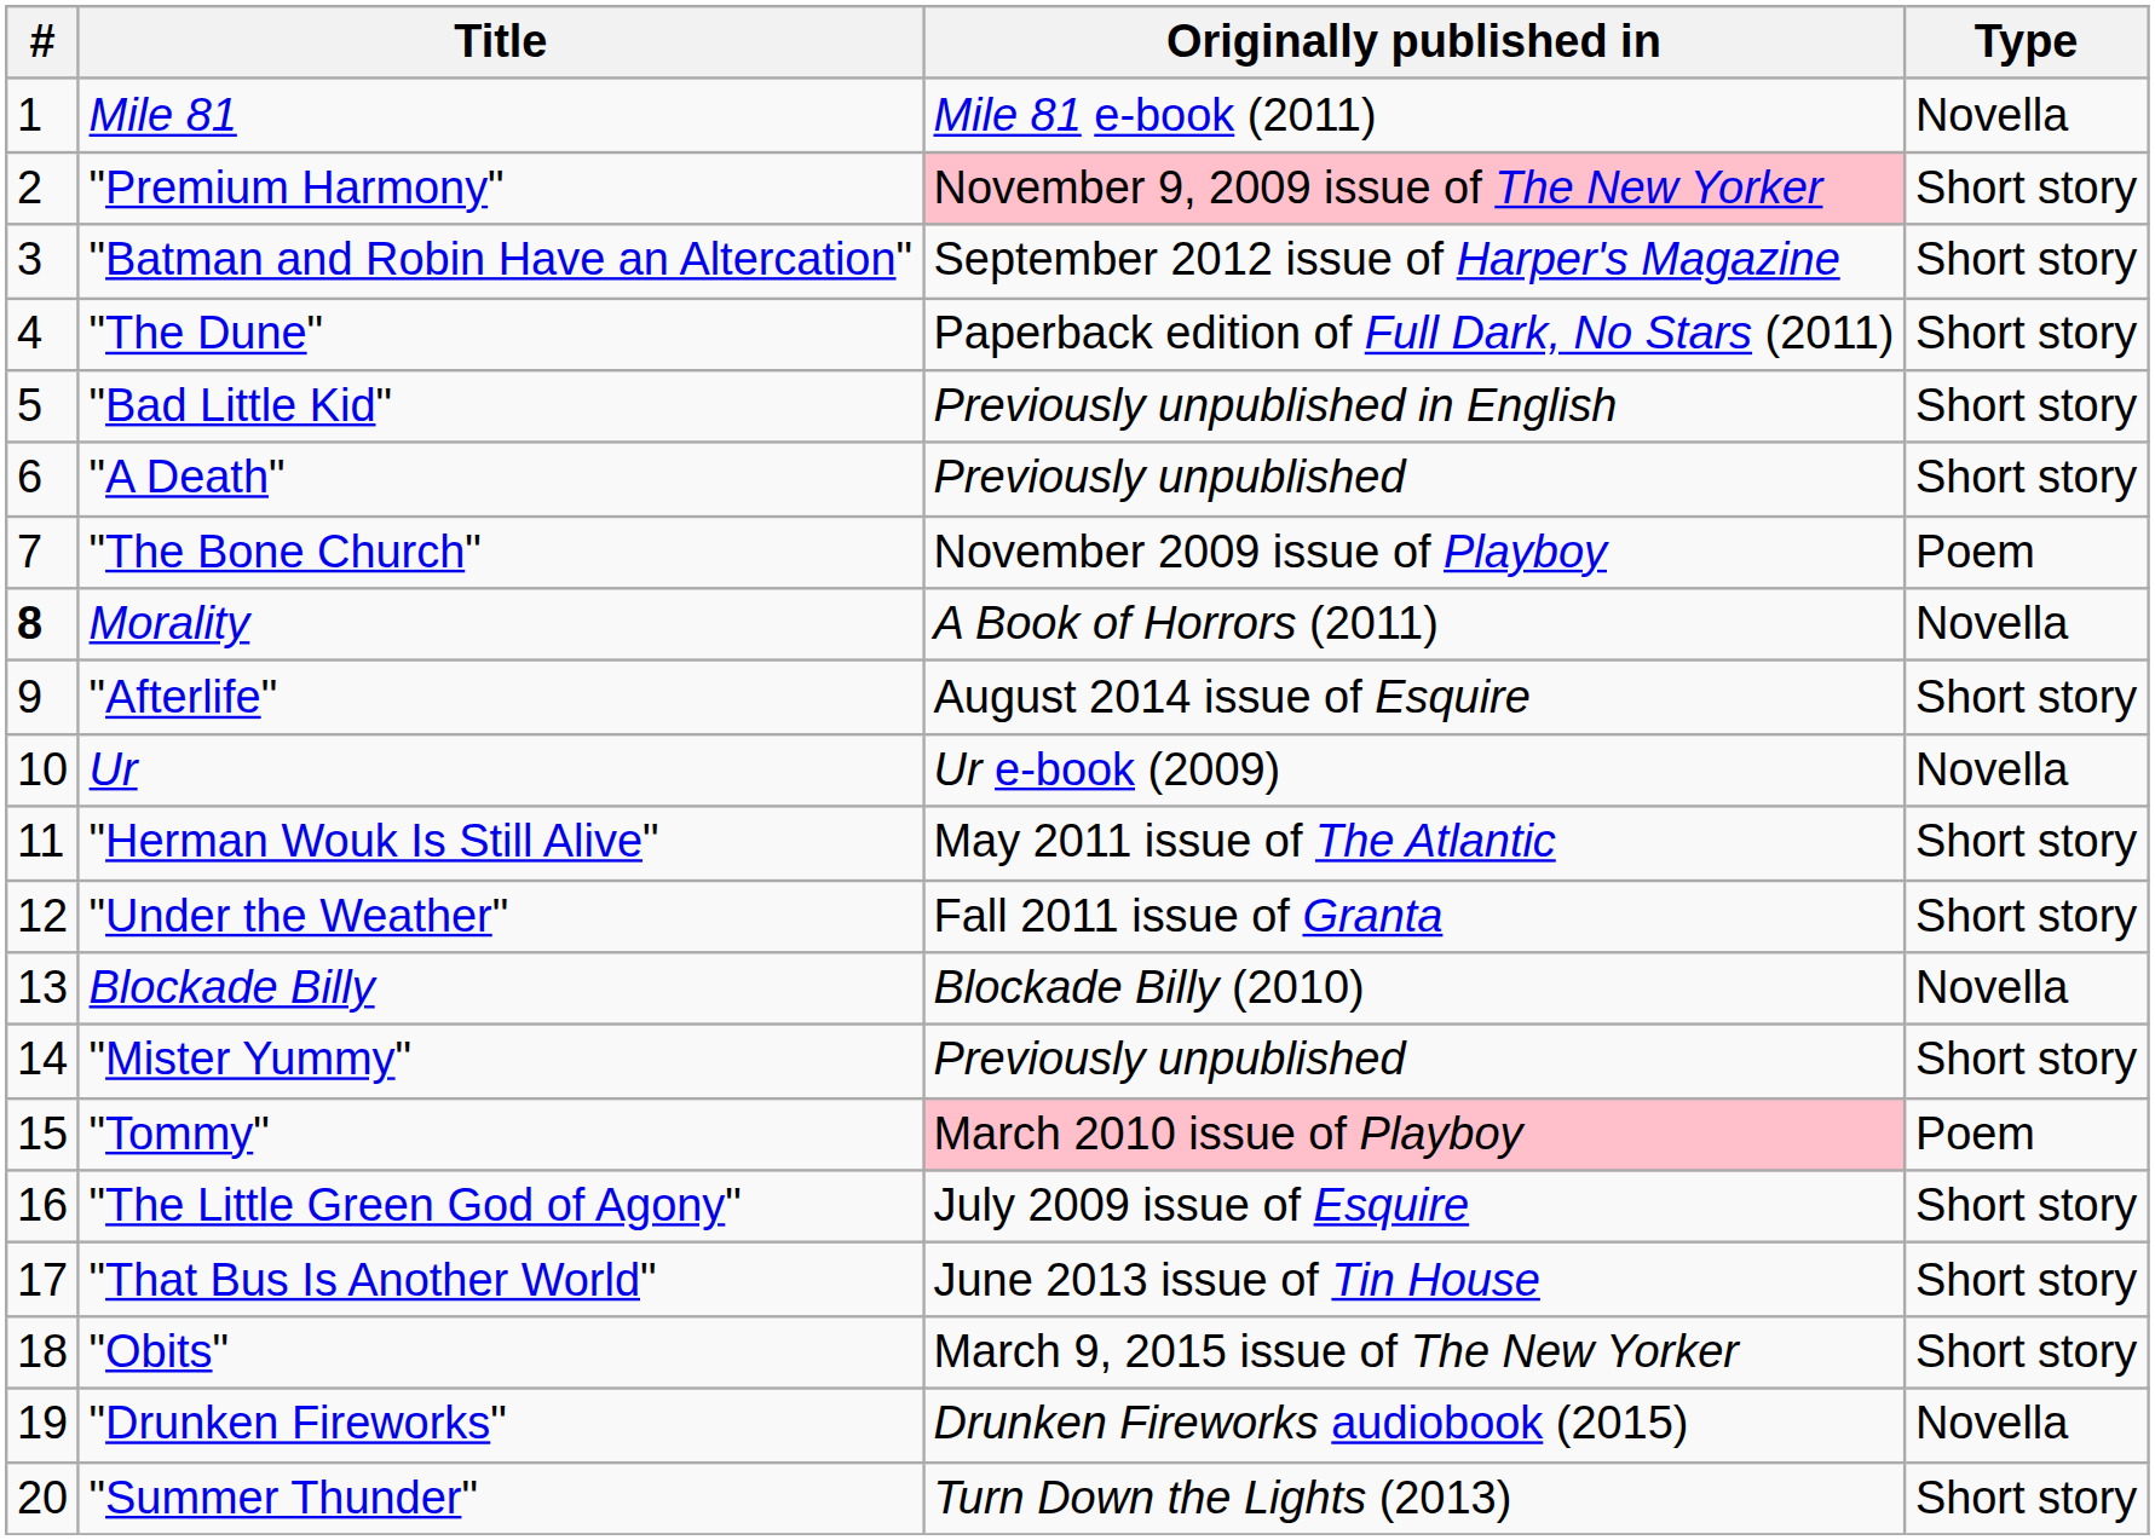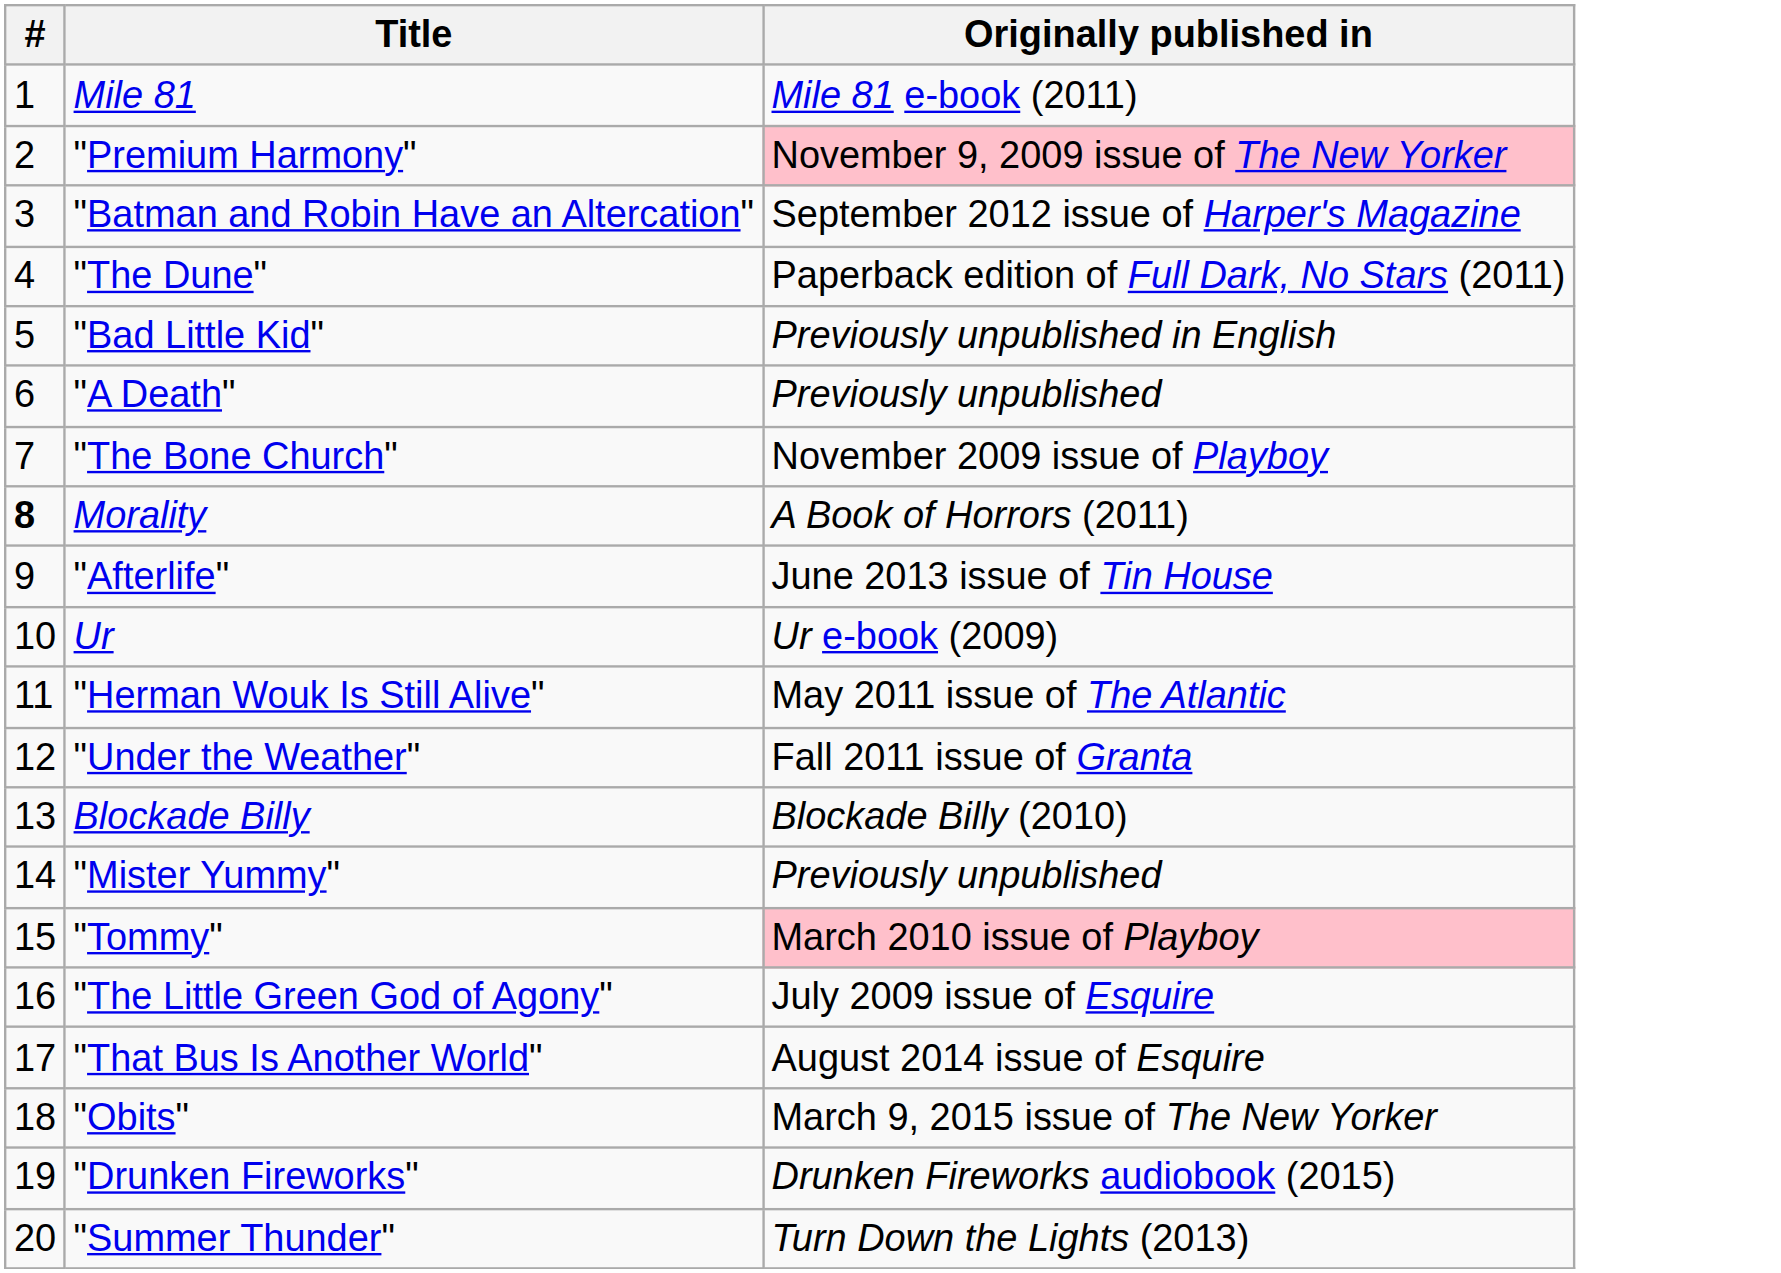- column: Type | Novella | Short story | Short story | Short story | Short story | Short story | Poem | Novella | Short story | Novella | Short story | Short story | Novella | Short story | Poem | Short story | Short story | Short story | Novella | Short story
"Afterlife" | Originally published in: August 2014 issue of Esquire -> June 2013 issue of Tin House
"That Bus Is Another World" | Originally published in: June 2013 issue of Tin House -> August 2014 issue of Esquire
